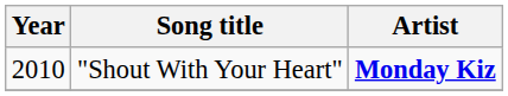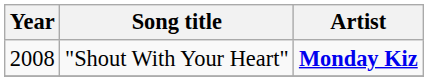"Shout With Your Heart" | Year: 2010 -> 2008
